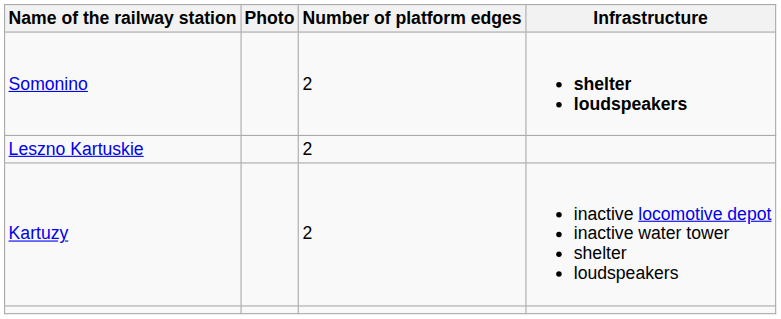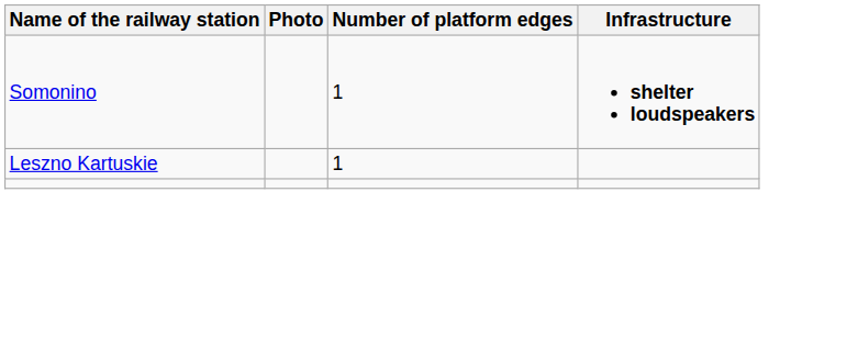Somonino | Number of platform edges: 2 -> 1
Leszno Kartuskie | Number of platform edges: 2 -> 1
- row: Kartuzy | 2 | inactive locomotive depot inactive water tower shelter loudspeakers
